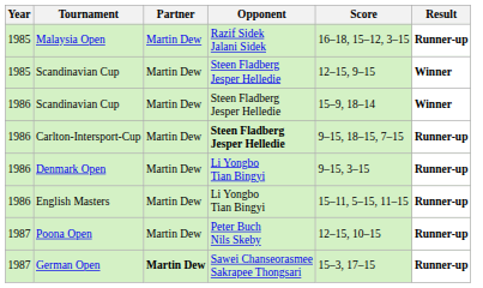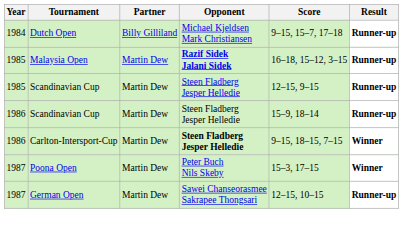+ row: 1984 | Dutch Open | Billy Gilliland | Michael Kjeldsen Mark Christiansen | 9–15, 15–7, 17–18 | Runner-up
Malaysia Open | Opponent: normal -> bold
1985 / Scandinavian Cup | Result: Winner -> Runner-up
1986 / Scandinavian Cup | Result: Winner -> Runner-up
Carlton-Intersport-Cup | Result: Runner-up -> Winner
- row: 1986 | Denmark Open | Martin Dew | Li Yongbo Tian Bingyi | 9–15, 3–15 | Runner-up
- row: 1986 | English Masters | Martin Dew | Li Yongbo Tian Bingyi | 15–11, 5–15, 11–15 | Runner-up
Poona Open | Score: 12–15, 10–15 -> 15–3, 17–15
Poona Open | Result: Runner-up -> Winner
German Open | Partner: bold -> normal
German Open | Score: 15–3, 17–15 -> 12–15, 10–15
